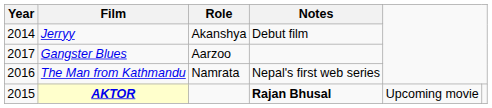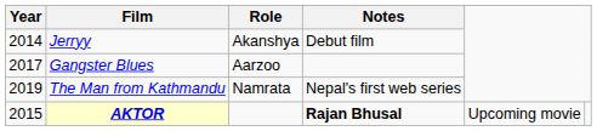The Man from Kathmandu | Year: 2016 -> 2019
